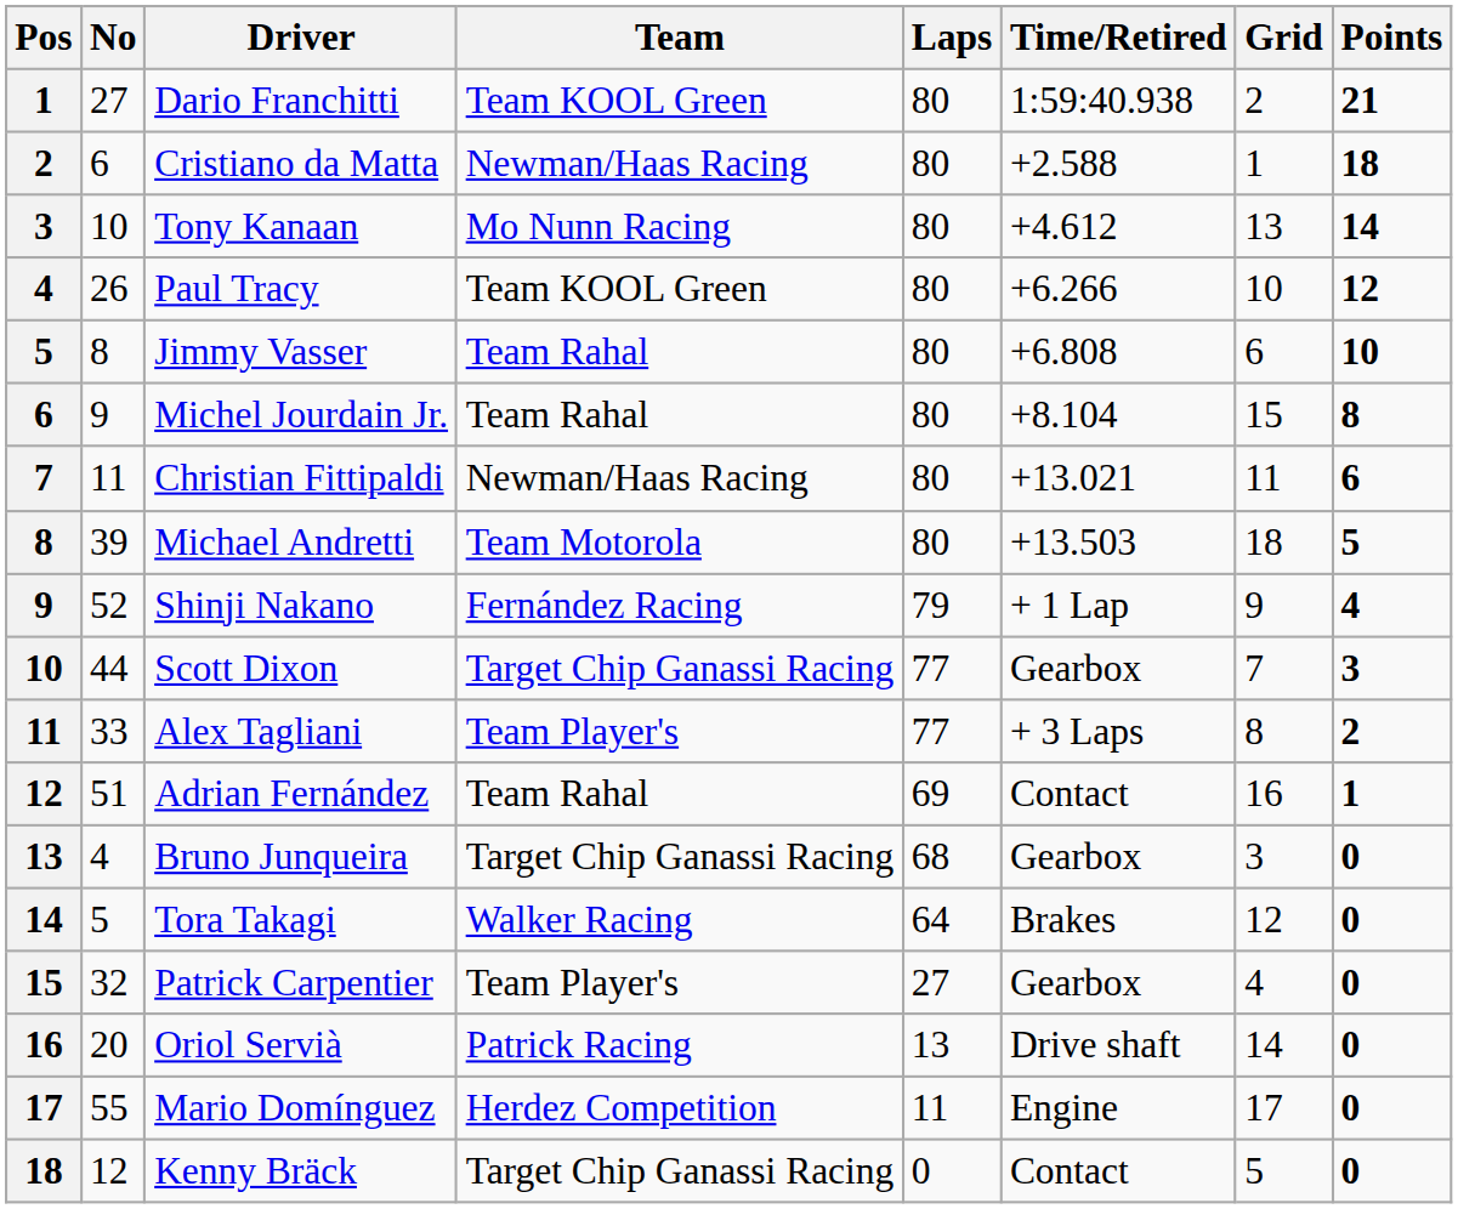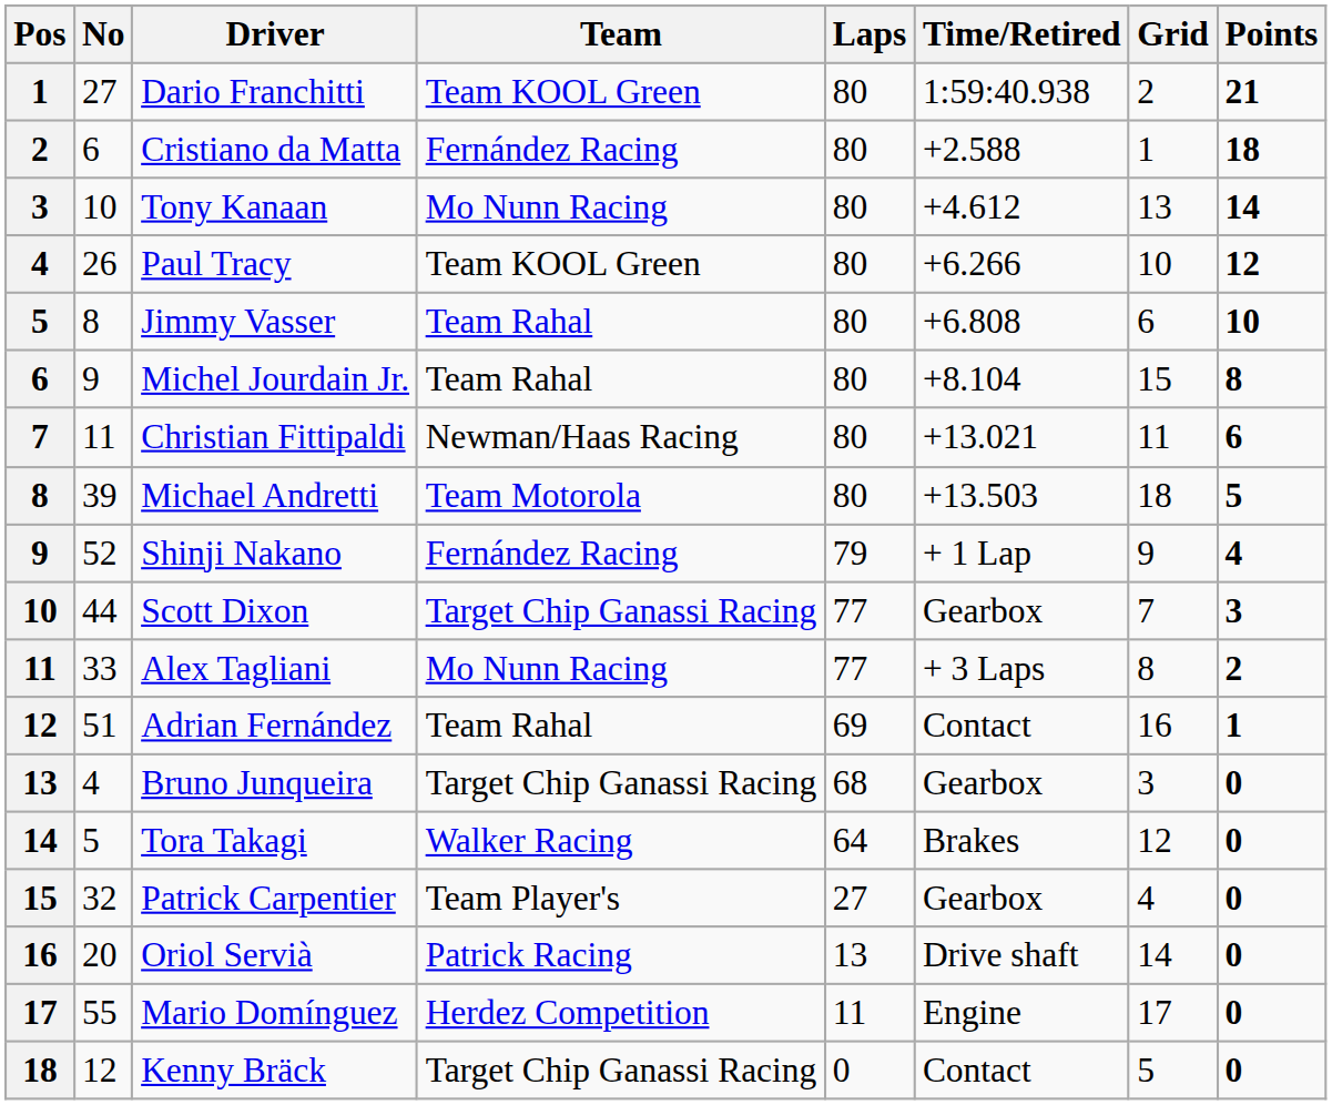Cristiano da Matta | Team: Newman/Haas Racing -> Fernández Racing
Alex Tagliani | Team: Team Player's -> Mo Nunn Racing
